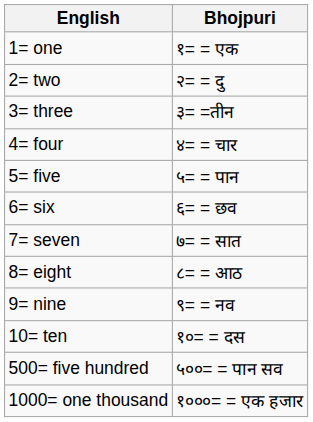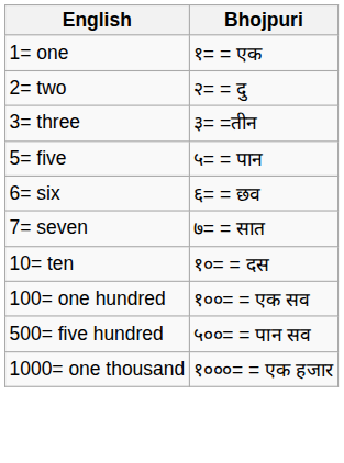- row: 4= four | ४= = चार
- row: 8= eight | ८= = आठ
- row: 9= nine | ९= = नव
+ row: 100= one hundred | १००= = एक सव
